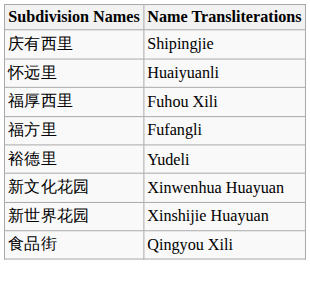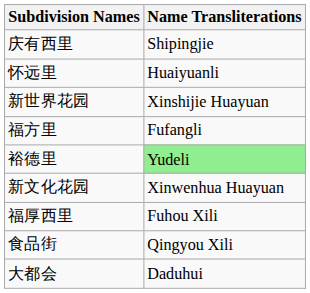rows swapped: 福厚西里 <-> 新世界花园
裕德里 | Name Transliterations: no background -> lightgreen background
+ row: 大都会 | Daduhui
